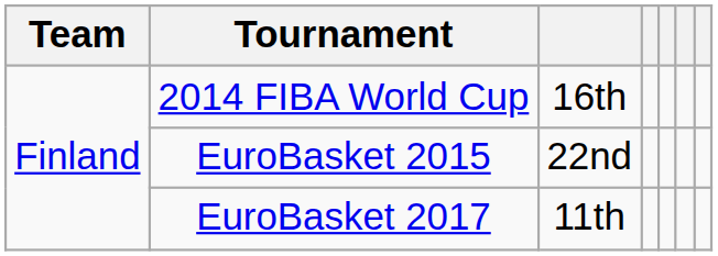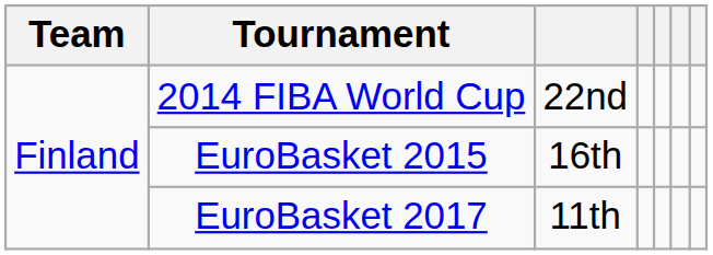2014 FIBA World Cup | column 3: 16th -> 22nd
EuroBasket 2015 | column 3: 22nd -> 16th
